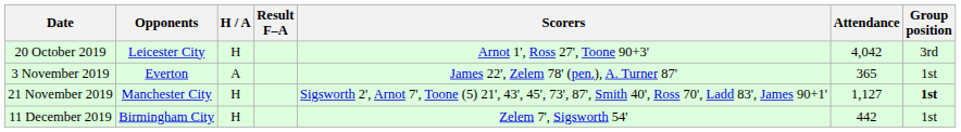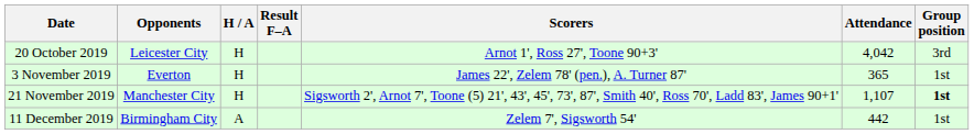3 November 2019 | H / A: A -> H
21 November 2019 | Attendance: 1,127 -> 1,107
11 December 2019 | H / A: H -> A
